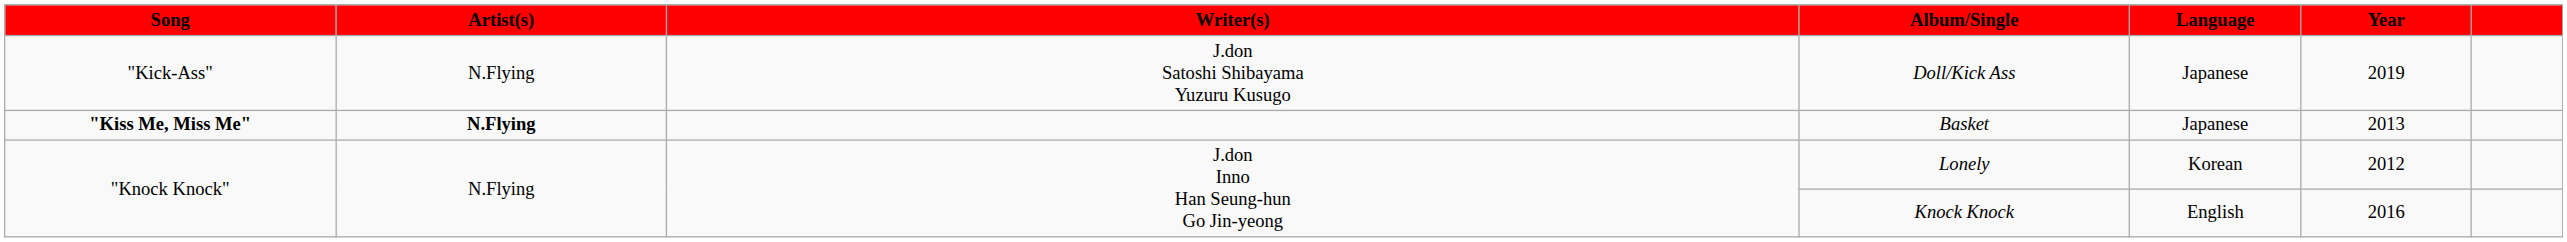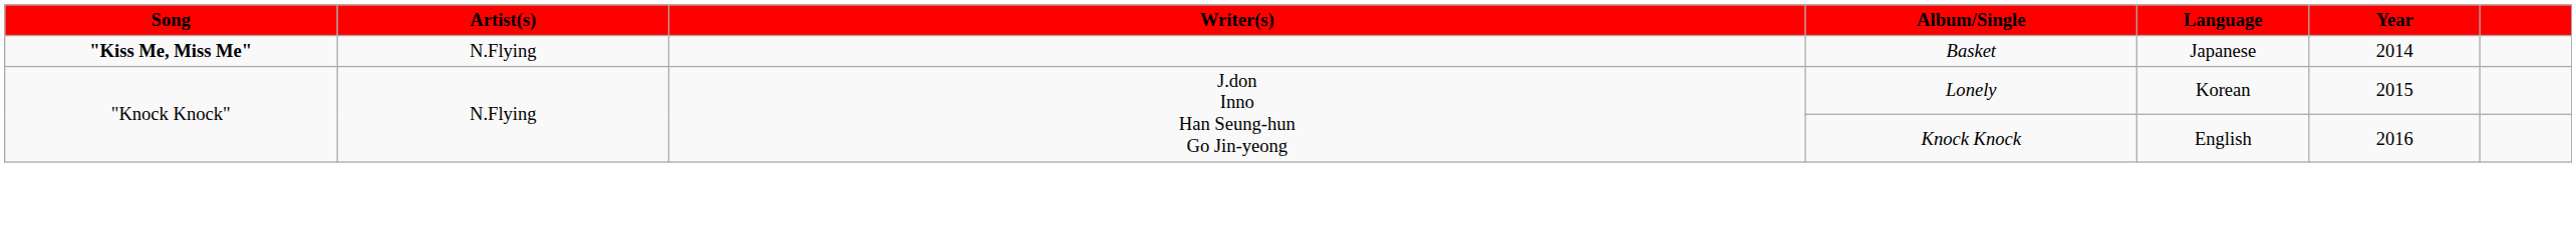- row: "Kick-Ass" | N.Flying | J.don Satoshi Shibayama Yuzuru Kusugo | Doll/Kick Ass | Japanese | 2019
Basket | Artist(s): bold -> normal
Basket | Year: 2013 -> 2014
Lonely | Year: 2012 -> 2015
